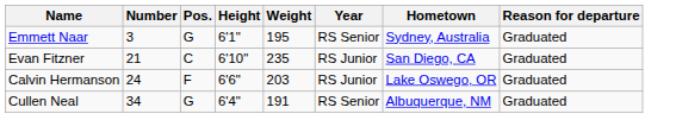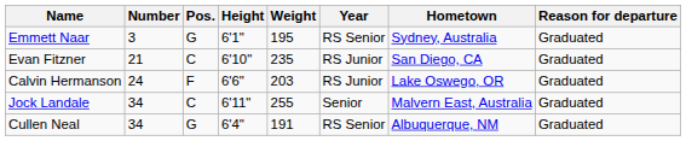+ row: Jock Landale | 34 | C | 6'11" | 255 | Senior | Malvern East, Australia | Graduated
